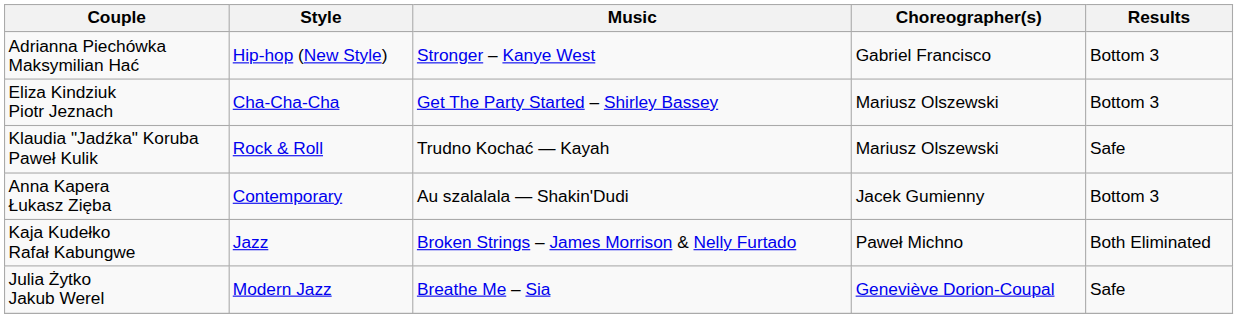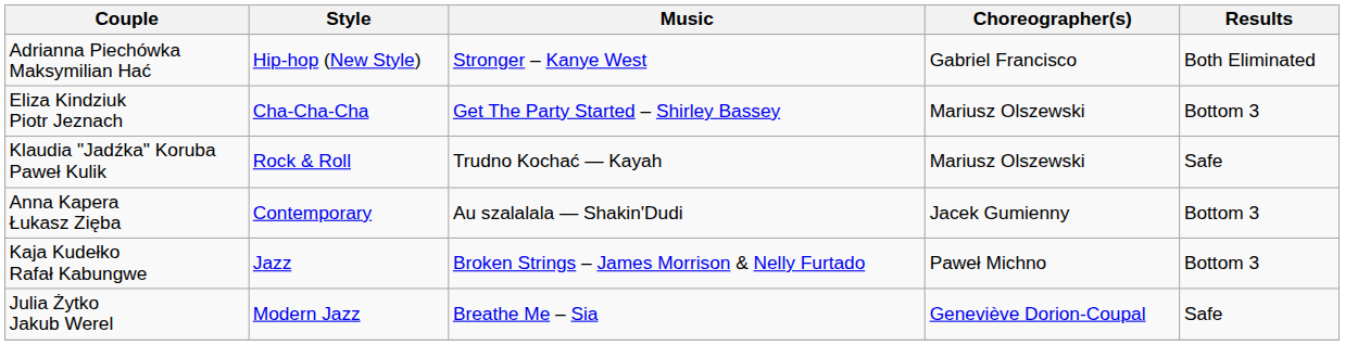Adrianna Piechówka Maksymilian Hać | Results: Bottom 3 -> Both Eliminated
Kaja Kudełko Rafał Kabungwe | Results: Both Eliminated -> Bottom 3
